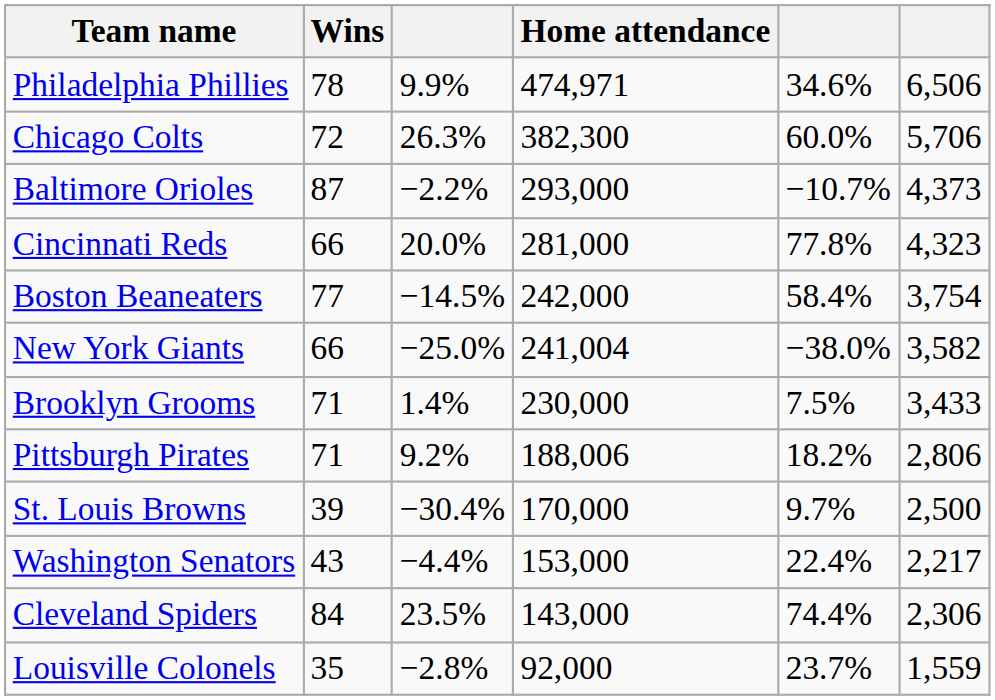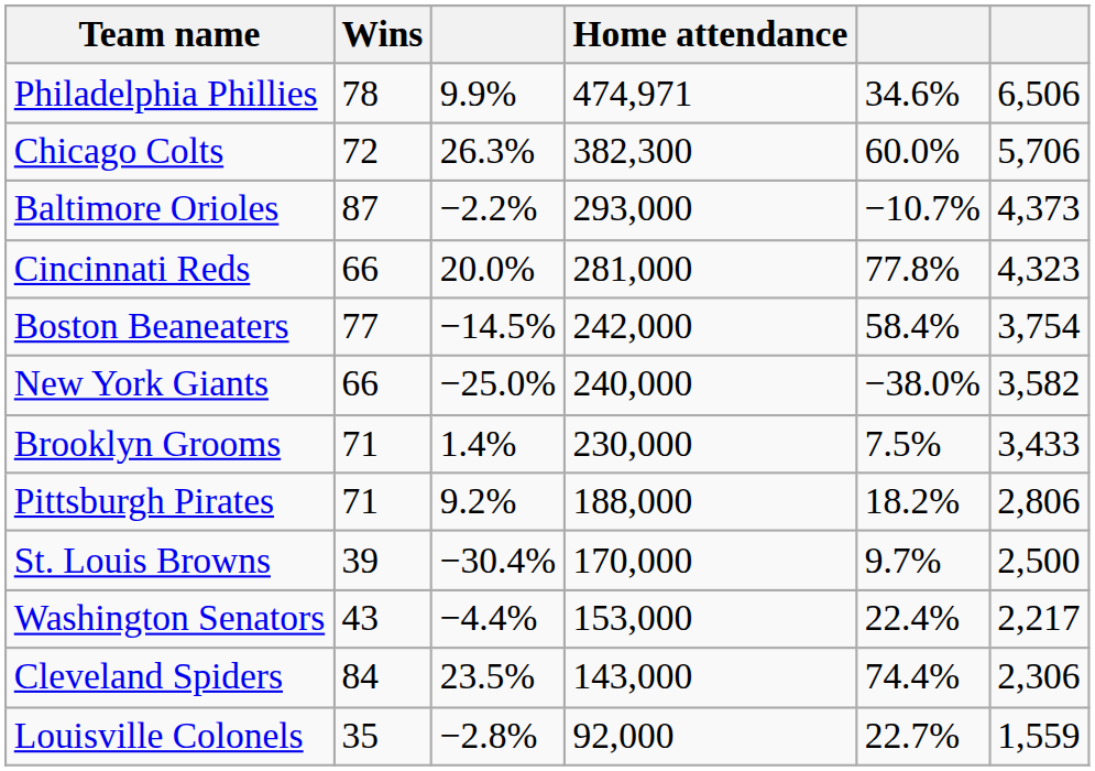New York Giants | Home attendance: 241,004 -> 240,000
Pittsburgh Pirates | Home attendance: 188,006 -> 188,000
Louisville Colonels | column 5: 23.7% -> 22.7%
